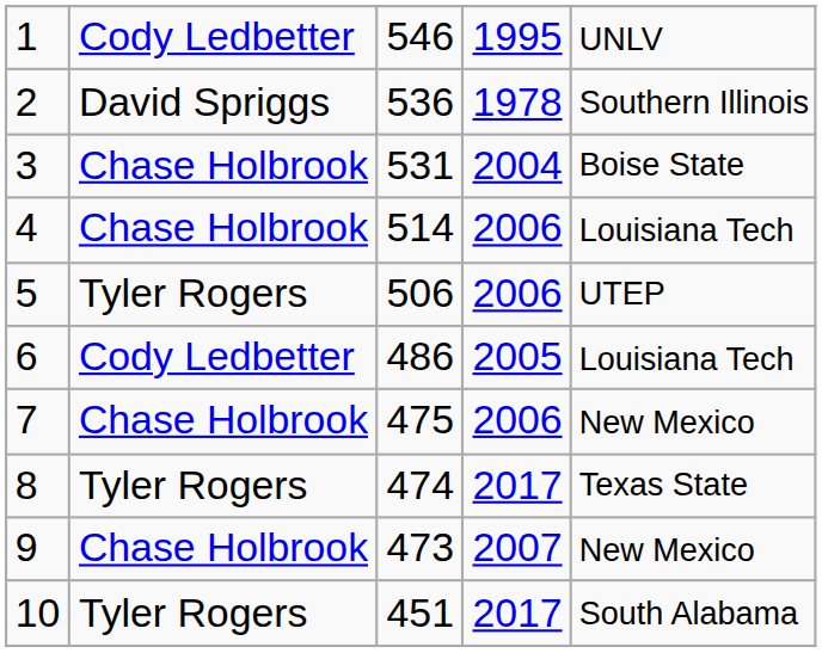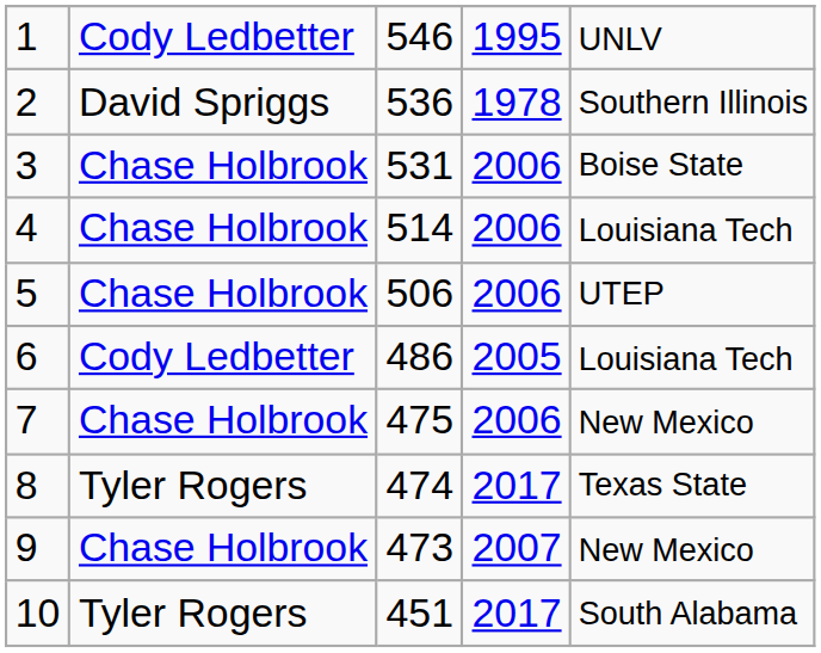3 | column 4: 2004 -> 2006
5 | column 2: Tyler Rogers -> Chase Holbrook
